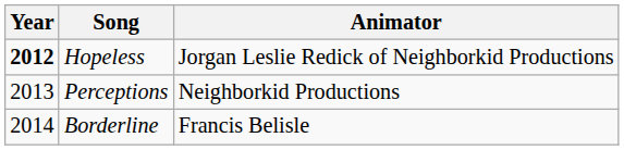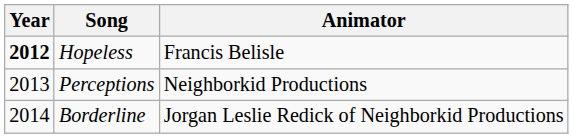Hopeless | Animator: Jorgan Leslie Redick of Neighborkid Productions -> Francis Belisle
Borderline | Animator: Francis Belisle -> Jorgan Leslie Redick of Neighborkid Productions
